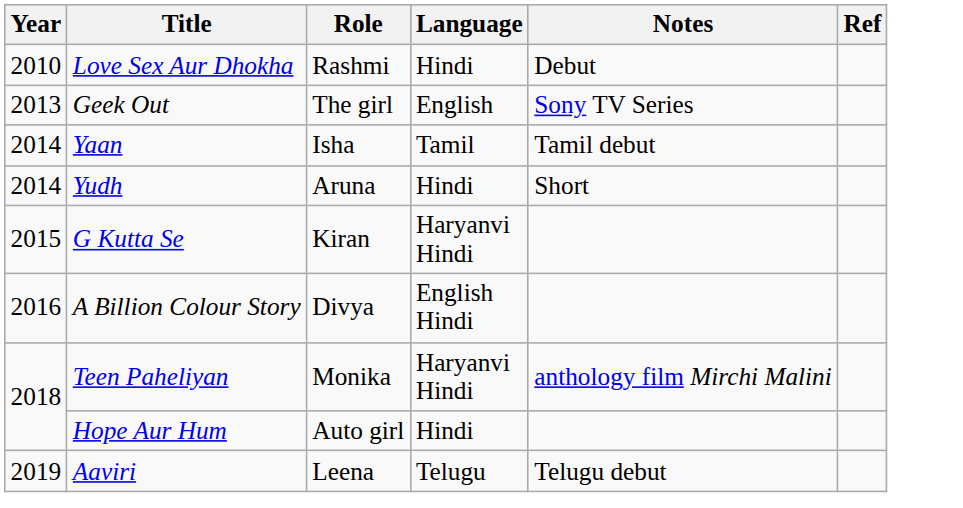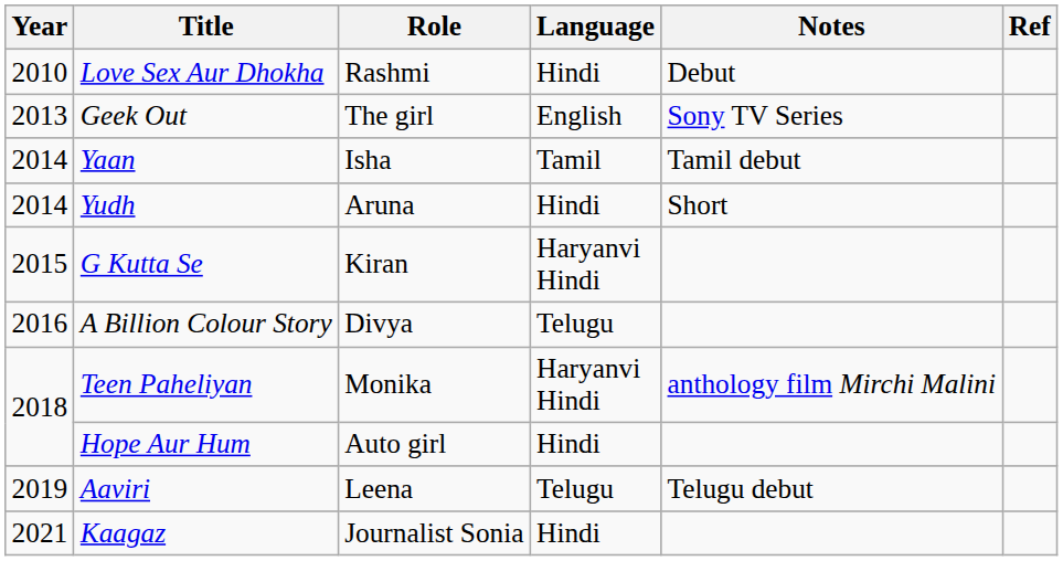A Billion Colour Story | Language: English Hindi -> Telugu
+ row: 2021 | Kaagaz | Journalist Sonia | Hindi
